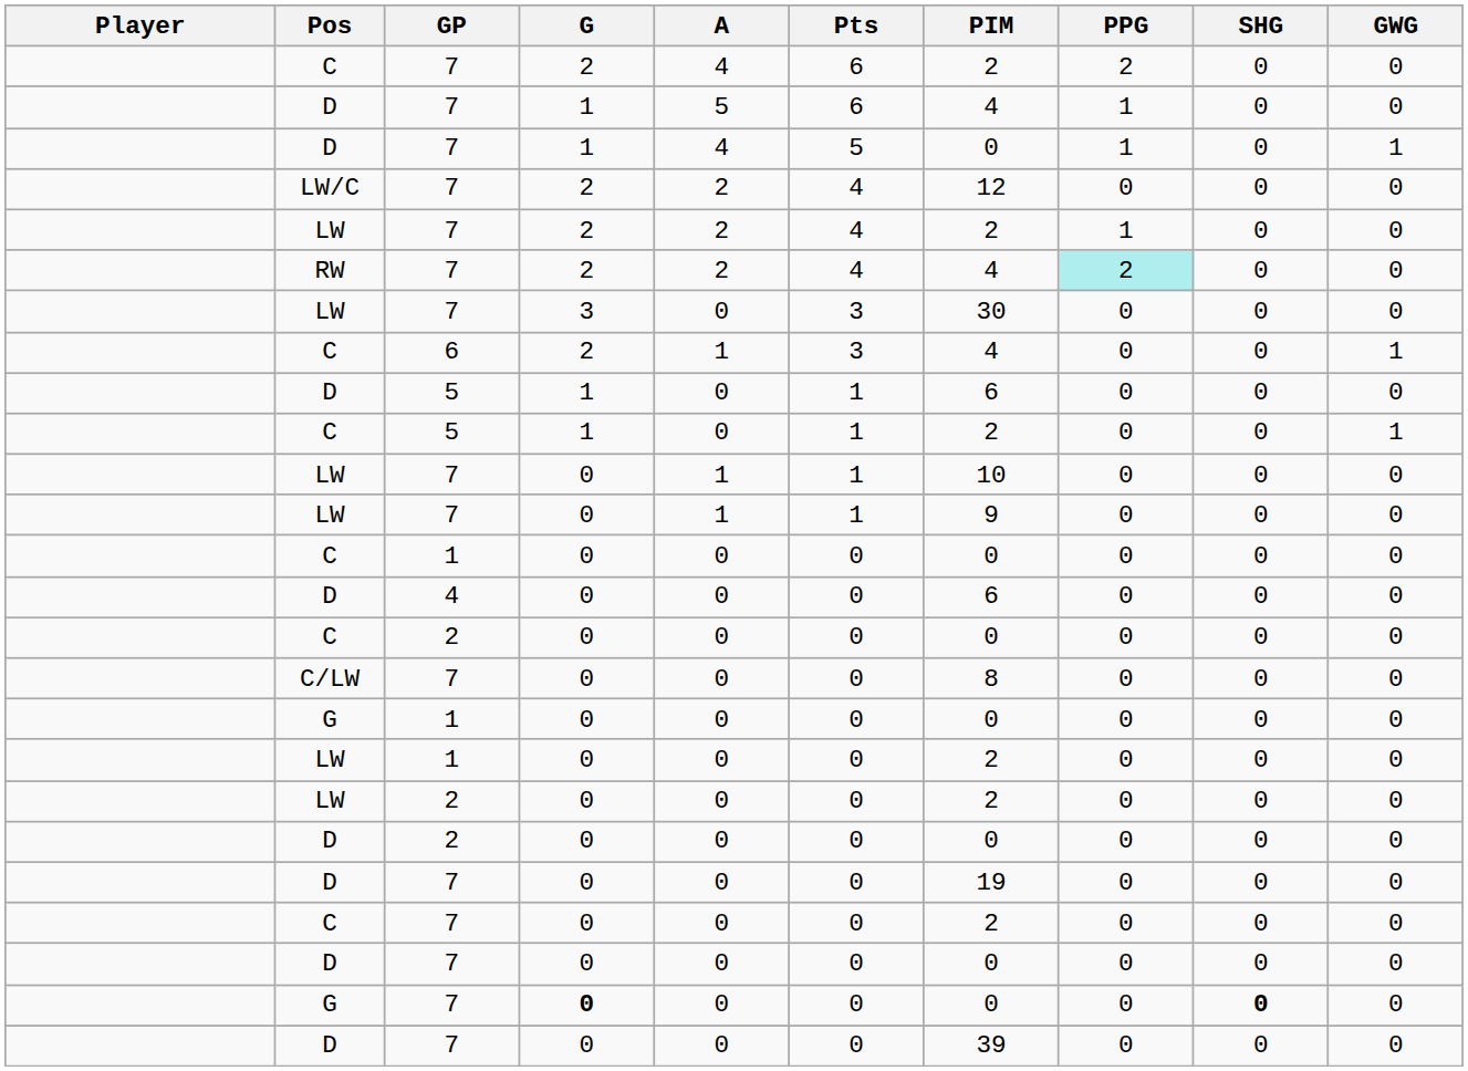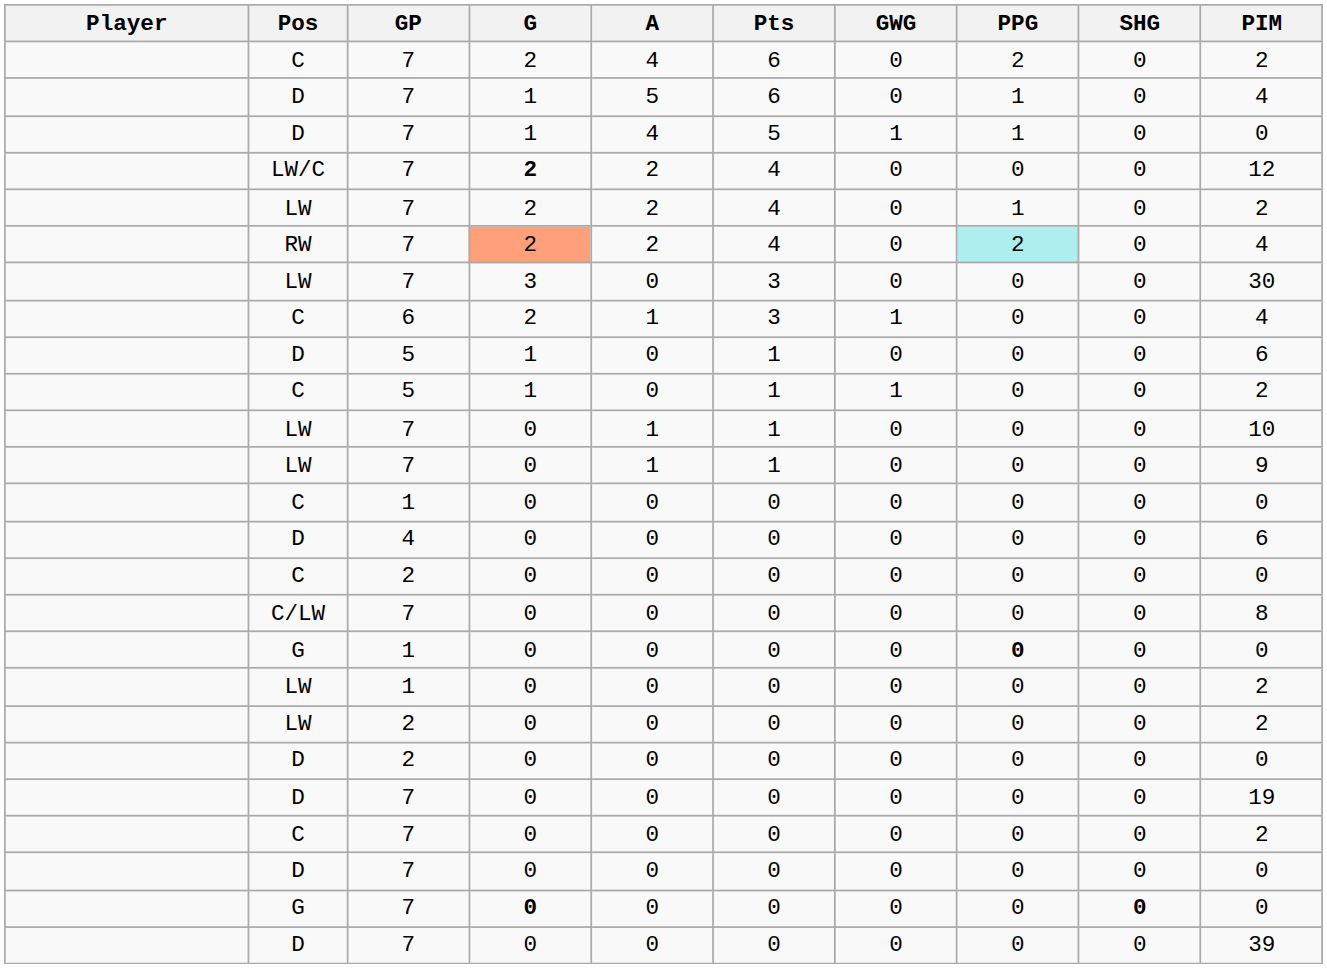columns swapped: PIM <-> GWG
LW/C | G: normal -> bold
RW | G: no background -> lightsalmon background
G / 1 | PPG: normal -> bold
